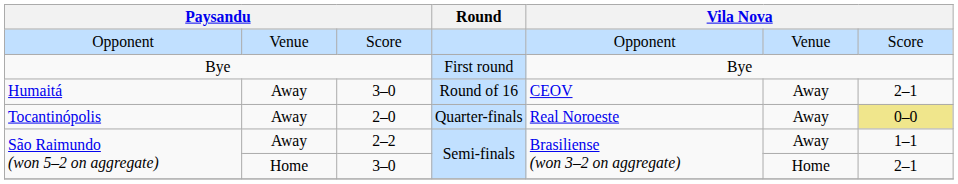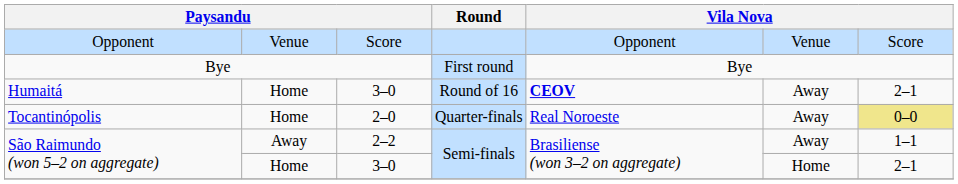Humaitá | column 2: Away -> Home
Humaitá | column 5: normal -> bold
Tocantinópolis | column 2: Away -> Home
